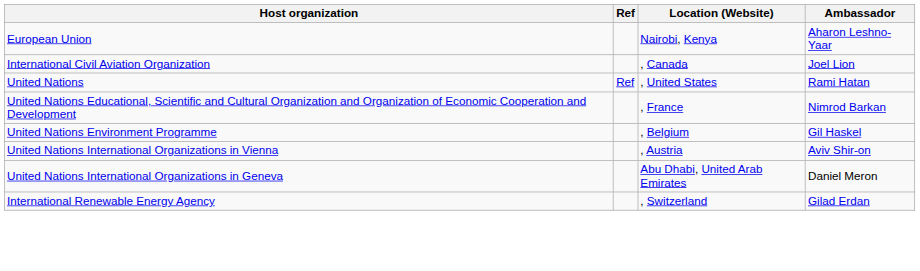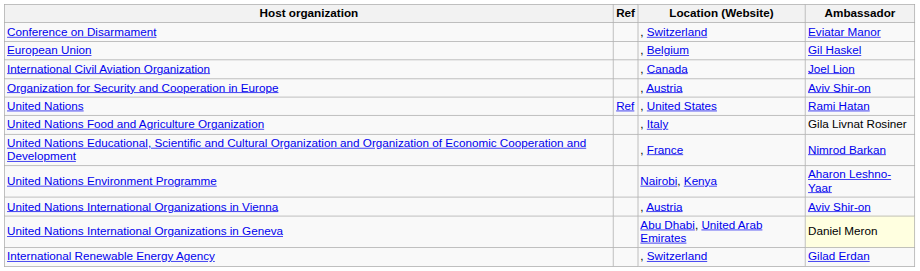+ row: Conference on Disarmament | , Switzerland | Eviatar Manor
European Union | Location (Website): Nairobi, Kenya -> , Belgium
European Union | Ambassador: Aharon Leshno-Yaar -> Gil Haskel
+ row: Organization for Security and Cooperation in Europe | , Austria | Aviv Shir-on
+ row: United Nations Food and Agriculture Organization | , Italy | Gila Livnat Rosiner
United Nations Environment Programme | Location (Website): , Belgium -> Nairobi, Kenya
United Nations Environment Programme | Ambassador: Gil Haskel -> Aharon Leshno-Yaar
United Nations International Organizations in Geneva | Ambassador: no background -> lightyellow background
